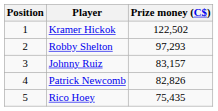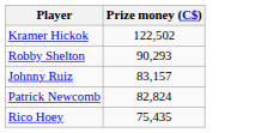- column: Position | 1 | 2 | 3 | 4 | 5
Robby Shelton | Prize money (C$): 97,293 -> 90,293
Patrick Newcomb | Prize money (C$): 82,826 -> 82,824
